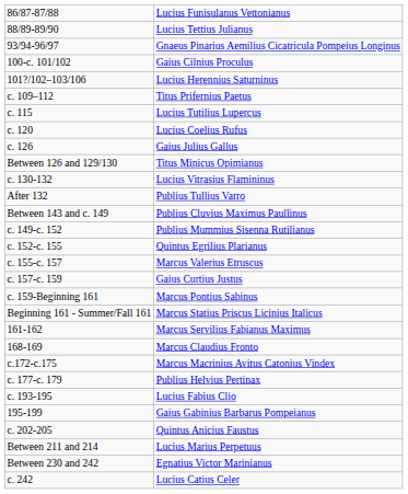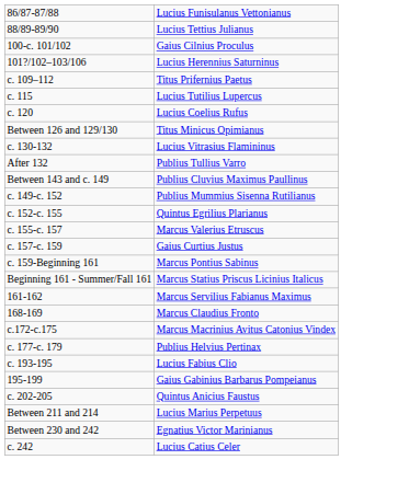- row: 93/94-96/97 | Gnaeus Pinarius Aemilius Cicatricula Pompeius Longinus
- row: c. 126 | Gaius Julius Gallus
